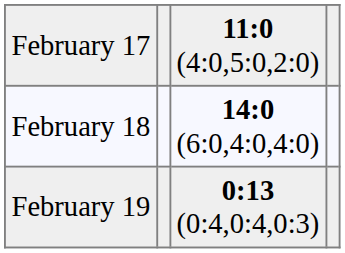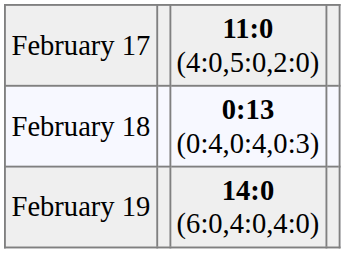February 18 | column 3: 14:0 (6:0,4:0,4:0) -> 0:13 (0:4,0:4,0:3)
February 19 | column 3: 0:13 (0:4,0:4,0:3) -> 14:0 (6:0,4:0,4:0)
